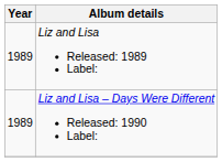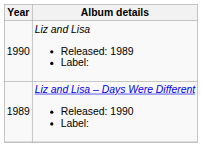Liz and Lisa Released: 1989 Label: | Year: 1989 -> 1990
